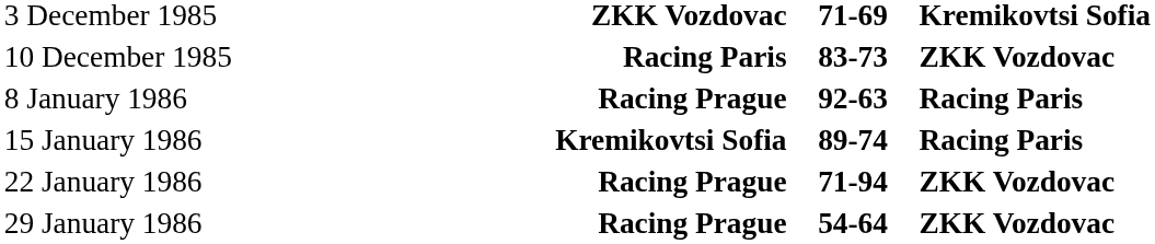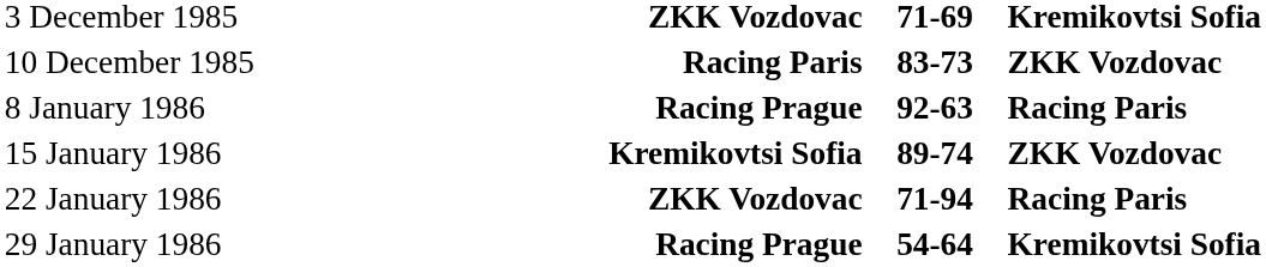15 January 1986 | column 4: Racing Paris -> ZKK Vozdovac
22 January 1986 | column 2: Racing Prague -> ZKK Vozdovac
22 January 1986 | column 4: ZKK Vozdovac -> Racing Paris
29 January 1986 | column 4: ZKK Vozdovac -> Kremikovtsi Sofia
